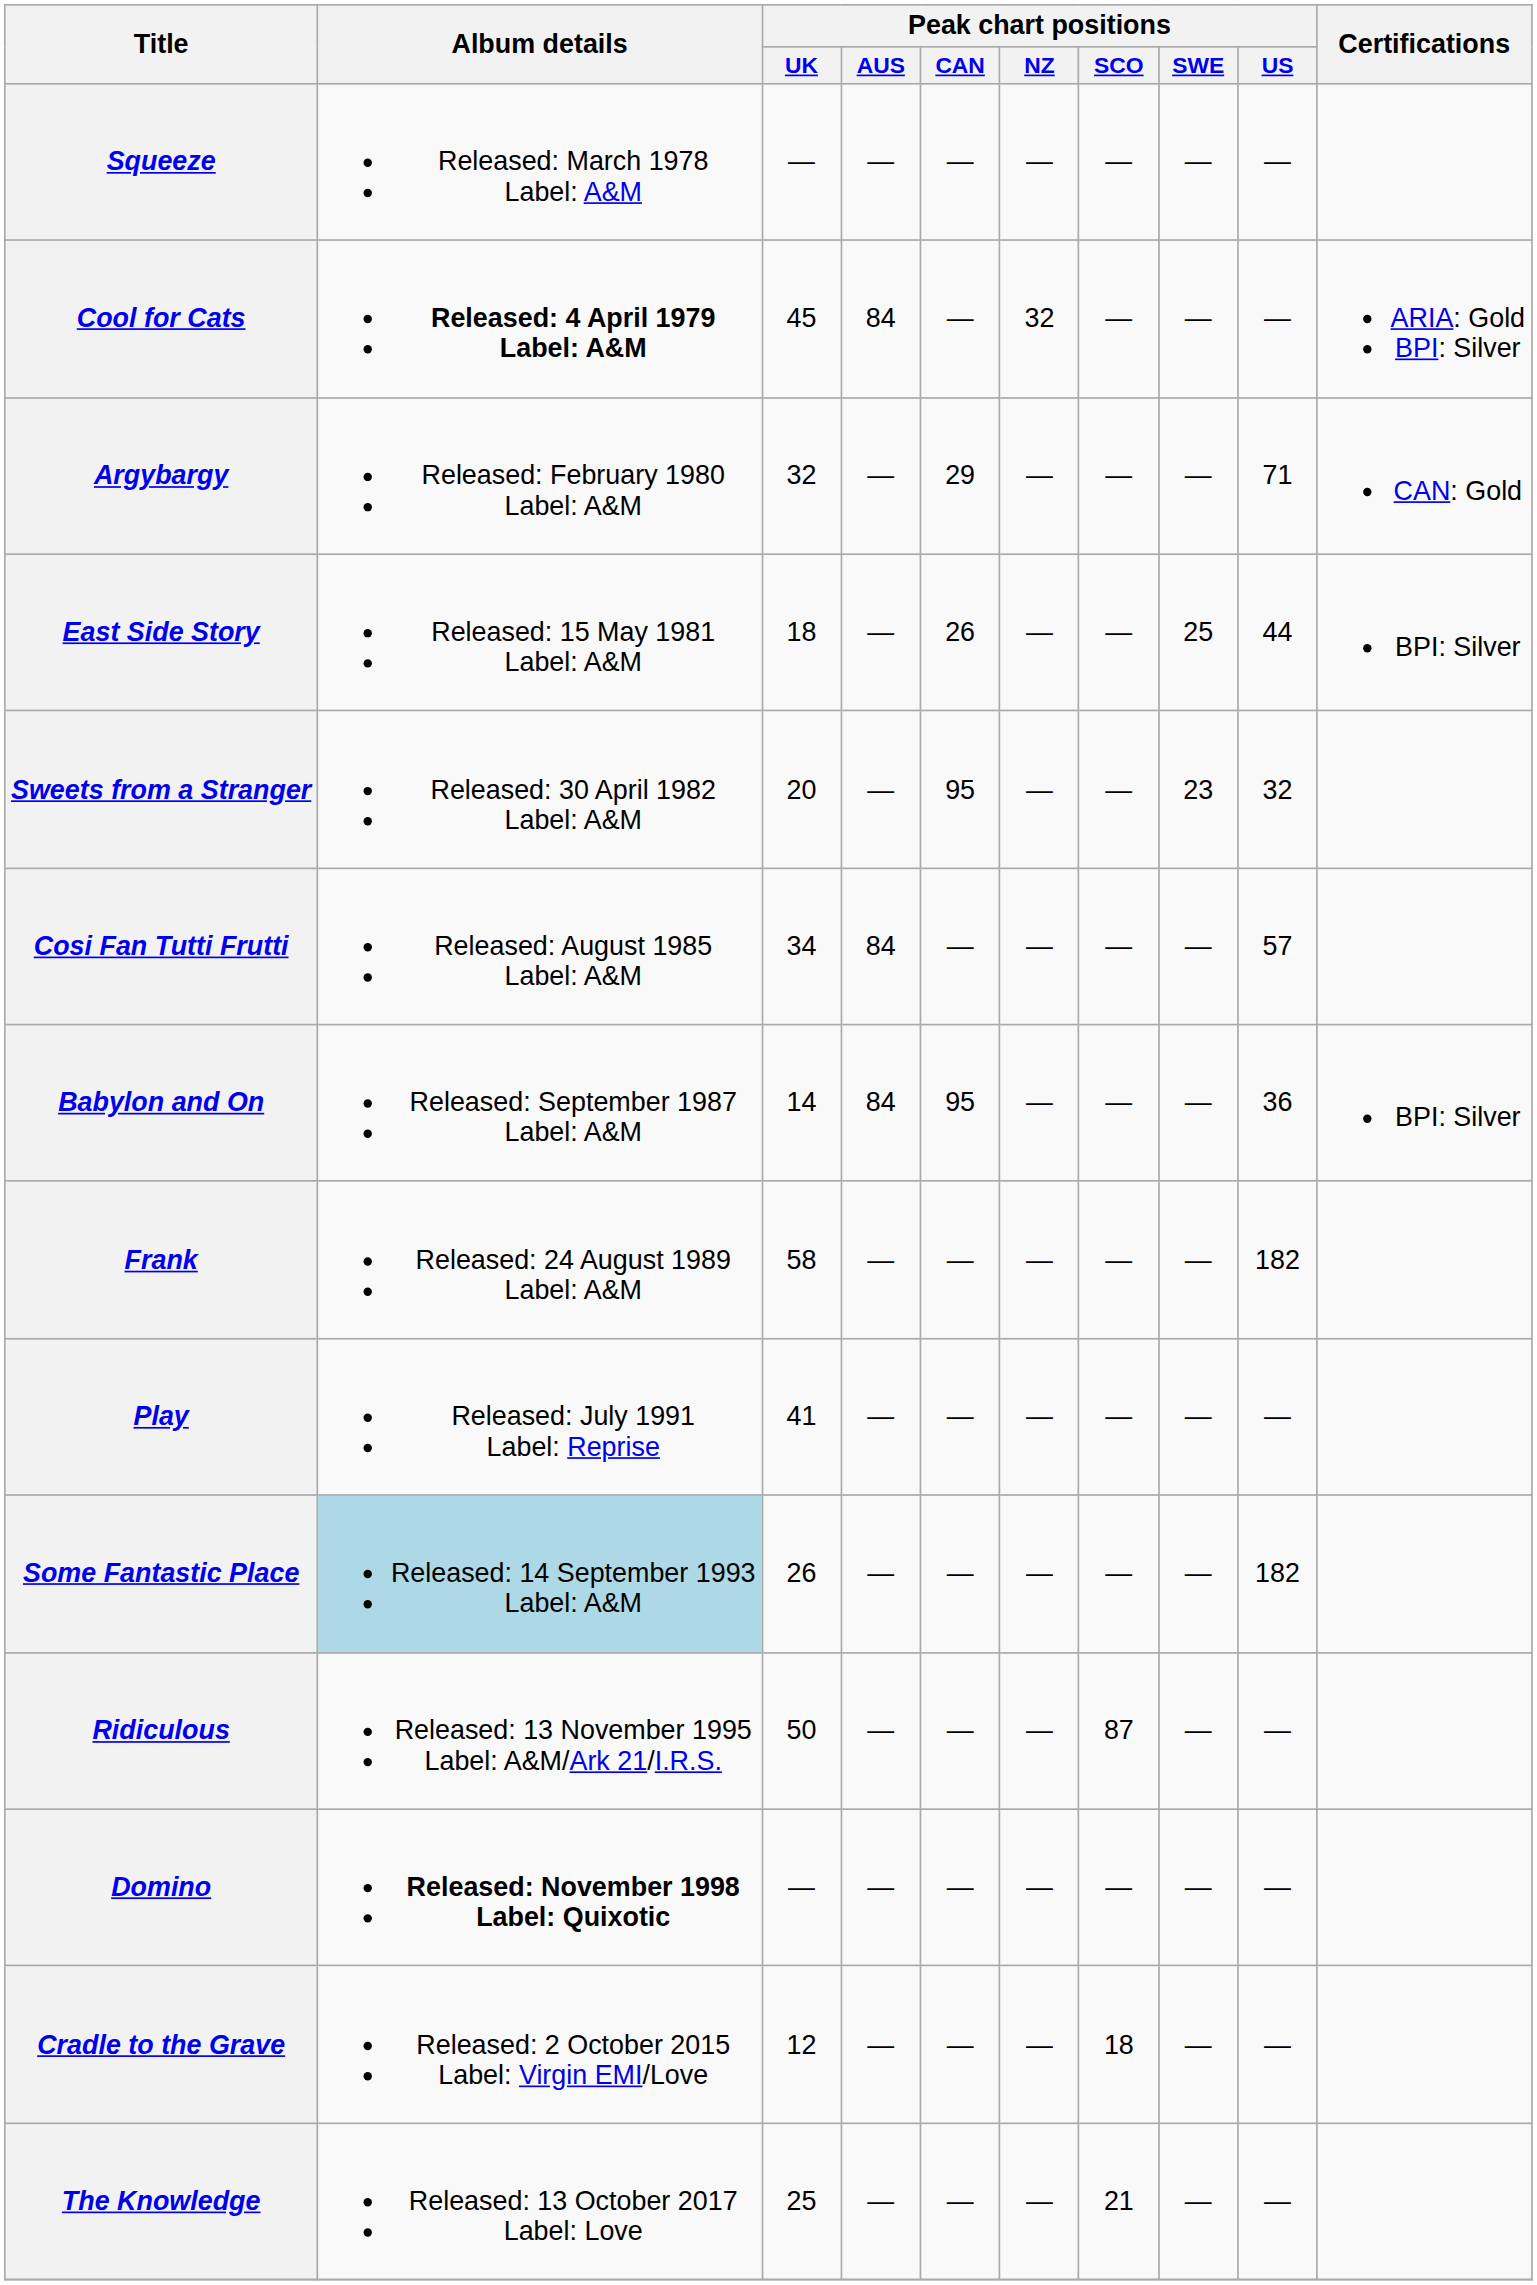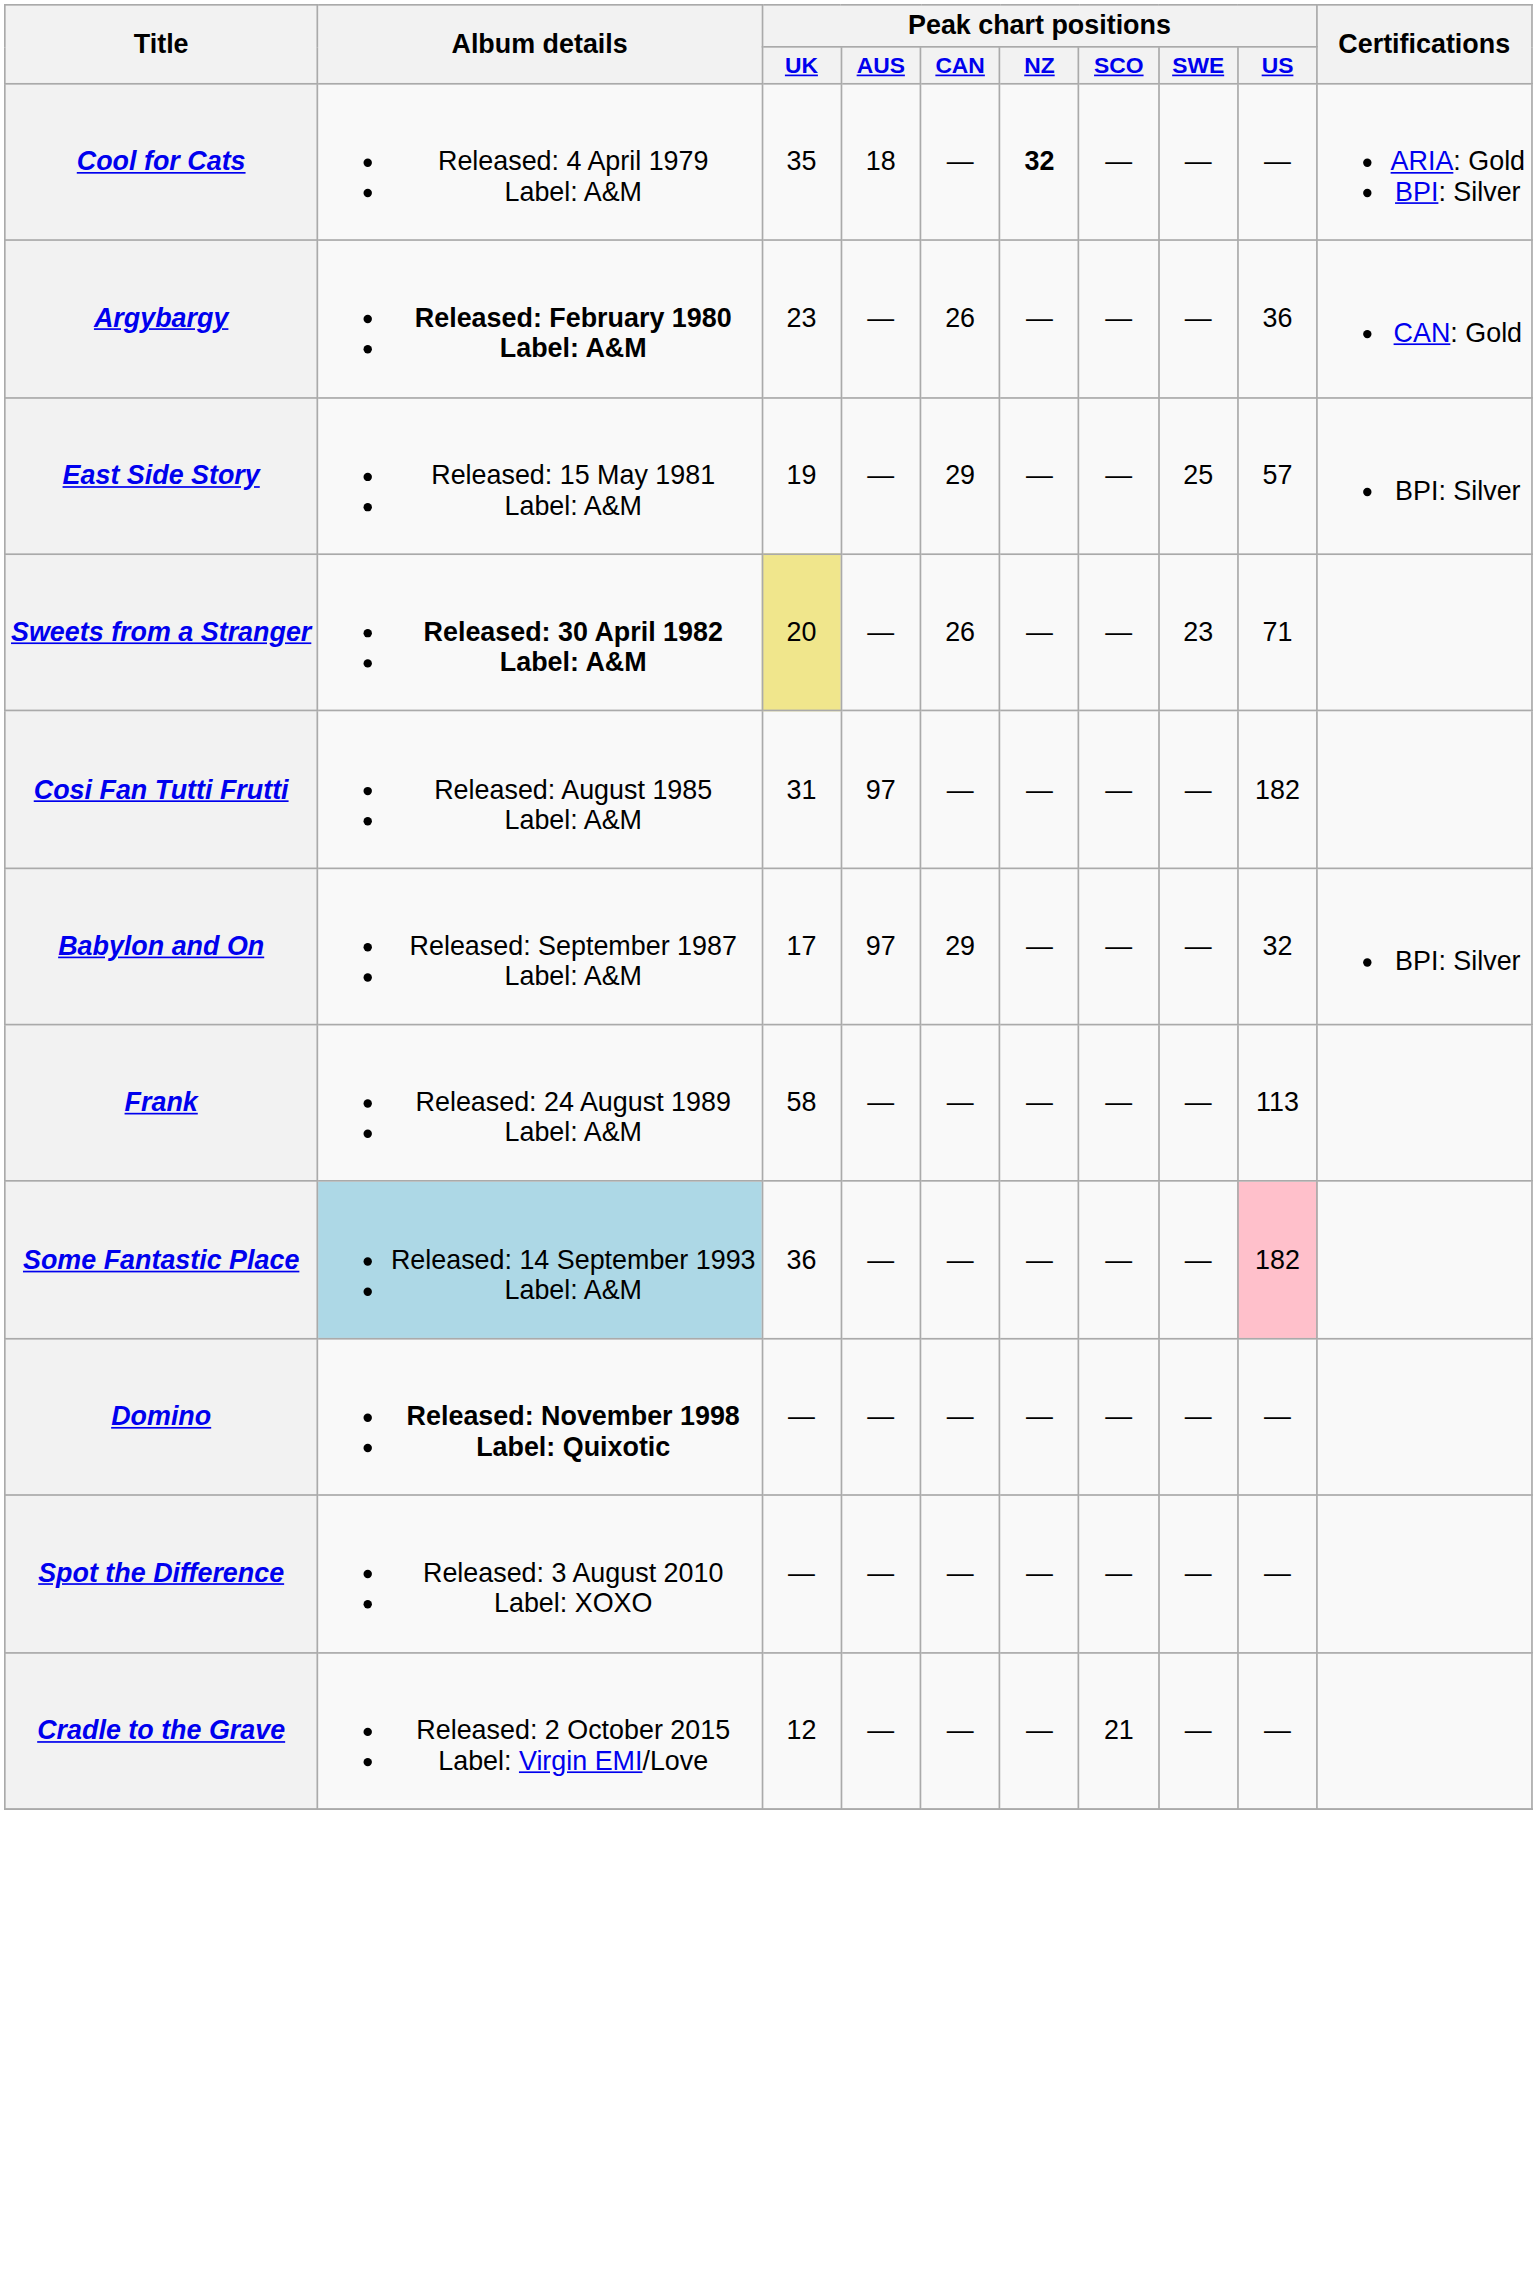- row: Squeeze | Released: March 1978 Label: A&M | — | — | — | — | — | — | —
Cool for Cats | Album details: bold -> normal
Cool for Cats | Peak chart positions / UK: 45 -> 35
Cool for Cats | Peak chart positions / AUS: 84 -> 18
Cool for Cats | Peak chart positions / NZ: normal -> bold
Argybargy | Album details: normal -> bold
Argybargy | Peak chart positions / UK: 32 -> 23
Argybargy | Peak chart positions / CAN: 29 -> 26
Argybargy | Peak chart positions / US: 71 -> 36
East Side Story | Peak chart positions / UK: 18 -> 19
East Side Story | Peak chart positions / CAN: 26 -> 29
East Side Story | Peak chart positions / US: 44 -> 57
Sweets from a Stranger | Album details: normal -> bold
Sweets from a Stranger | Peak chart positions / UK: no background -> khaki background
Sweets from a Stranger | Peak chart positions / CAN: 95 -> 26
Sweets from a Stranger | Peak chart positions / US: 32 -> 71
Cosi Fan Tutti Frutti | Peak chart positions / UK: 34 -> 31
Cosi Fan Tutti Frutti | Peak chart positions / AUS: 84 -> 97
Cosi Fan Tutti Frutti | Peak chart positions / US: 57 -> 182
Babylon and On | Peak chart positions / UK: 14 -> 17
Babylon and On | Peak chart positions / AUS: 84 -> 97
Babylon and On | Peak chart positions / CAN: 95 -> 29
Babylon and On | Peak chart positions / US: 36 -> 32
Frank | Peak chart positions / US: 182 -> 113
- row: Play | Released: July 1991 Label: Reprise | 41 | — | — | — | — | — | —
Some Fantastic Place | Peak chart positions / UK: 26 -> 36
Some Fantastic Place | Peak chart positions / US: no background -> pink background
- row: Ridiculous | Released: 13 November 1995 Label: A&M/Ark 21/I.R.S. | 50 | — | — | — | 87 | — | —
+ row: Spot the Difference | Released: 3 August 2010 Label: XOXO | — | — | — | — | — | — | —
Cradle to the Grave | Peak chart positions / SCO: 18 -> 21
- row: The Knowledge | Released: 13 October 2017 Label: Love | 25 | — | — | — | 21 | — | —
